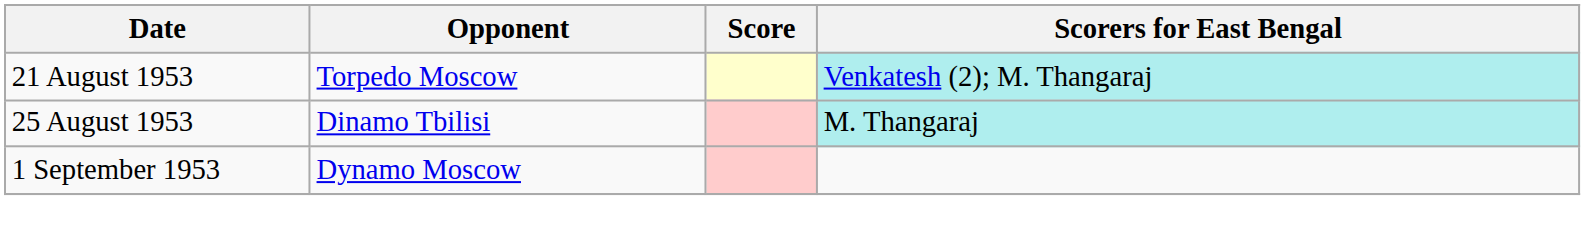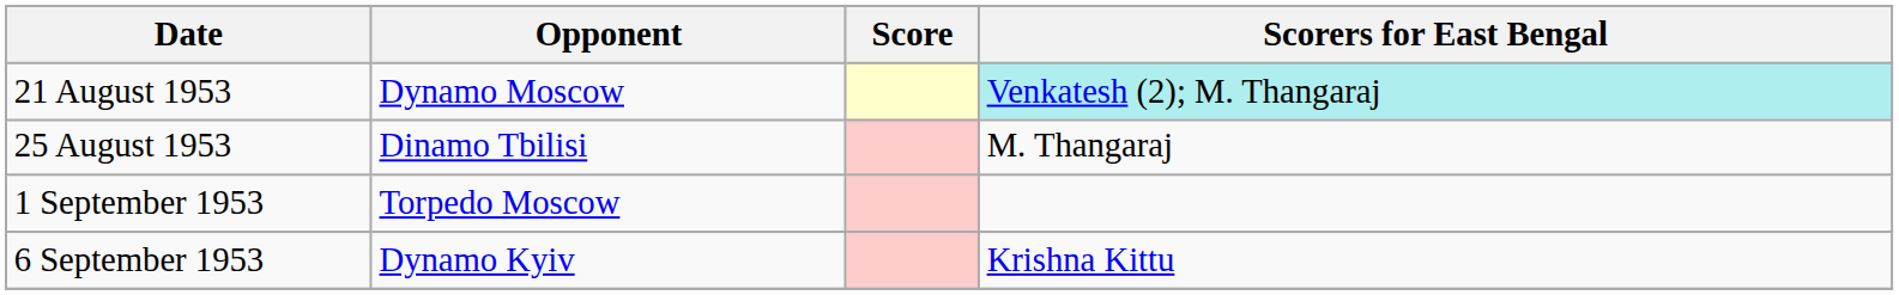21 August 1953 | Opponent: Torpedo Moscow -> Dynamo Moscow
25 August 1953 | Scorers for East Bengal: paleturquoise background -> no background
1 September 1953 | Opponent: Dynamo Moscow -> Torpedo Moscow
+ row: 6 September 1953 | Dynamo Kyiv | Krishna Kittu
